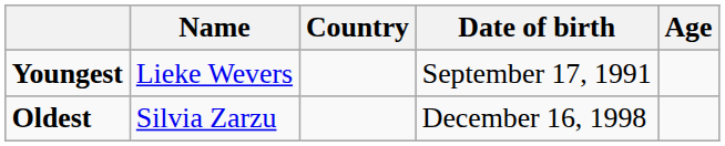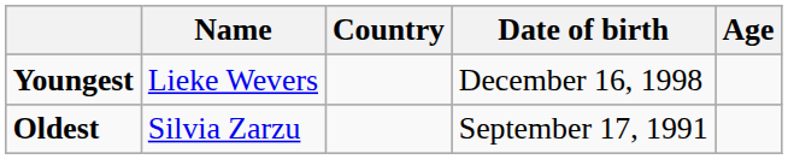Youngest | Date of birth: September 17, 1991 -> December 16, 1998
Oldest | Date of birth: December 16, 1998 -> September 17, 1991
